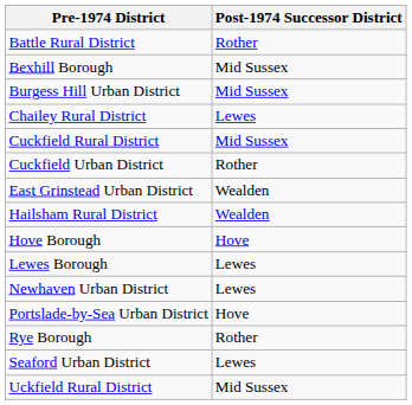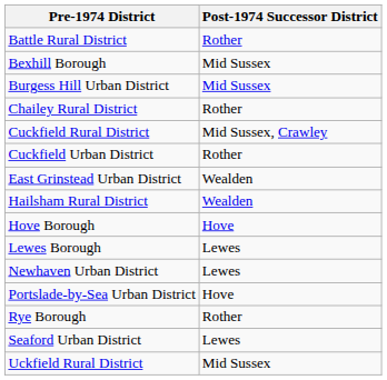Chailey Rural District | Post-1974 Successor District: Lewes -> Rother
Cuckfield Rural District | Post-1974 Successor District: Mid Sussex -> Mid Sussex, Crawley
